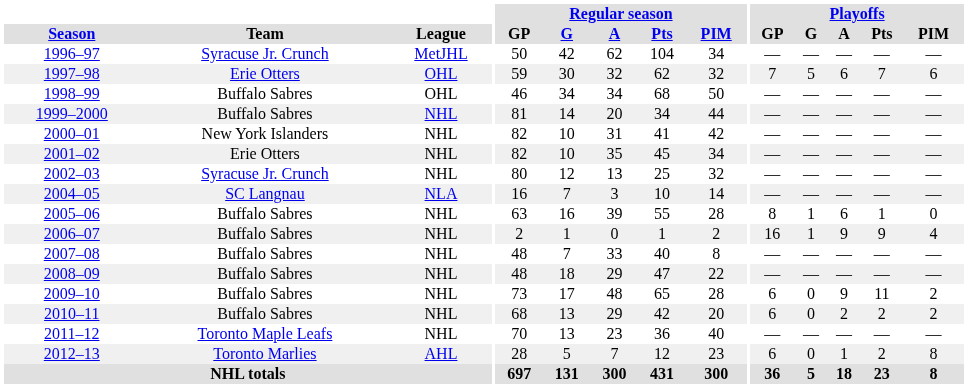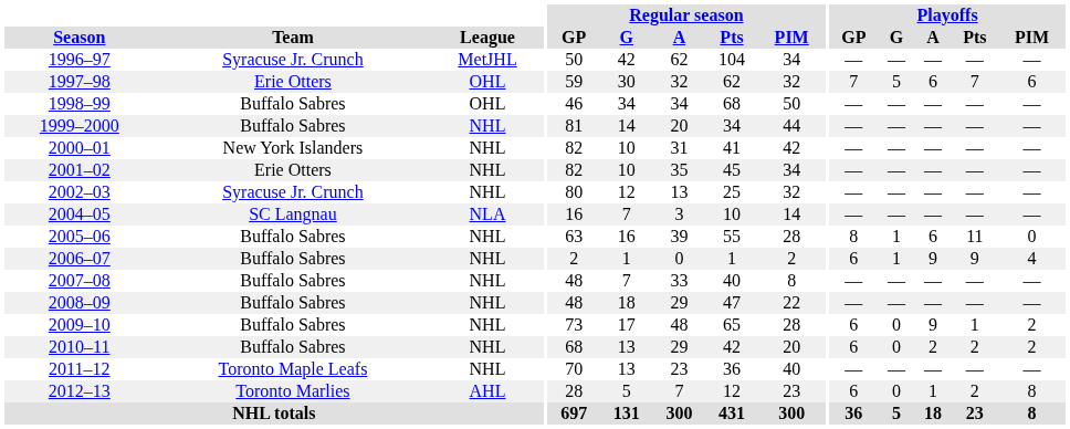2005–06 | Playoffs / Pts: 1 -> 11
2006–07 | Playoffs / GP: 16 -> 6
2009–10 | Playoffs / Pts: 11 -> 1
